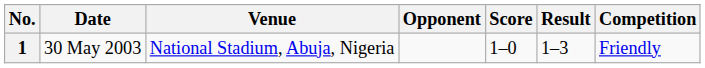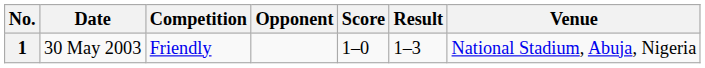columns swapped: Venue <-> Competition
